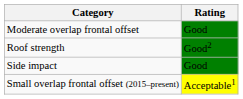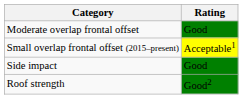rows swapped: Small overlap frontal offset (2015–present) <-> Roof strength
